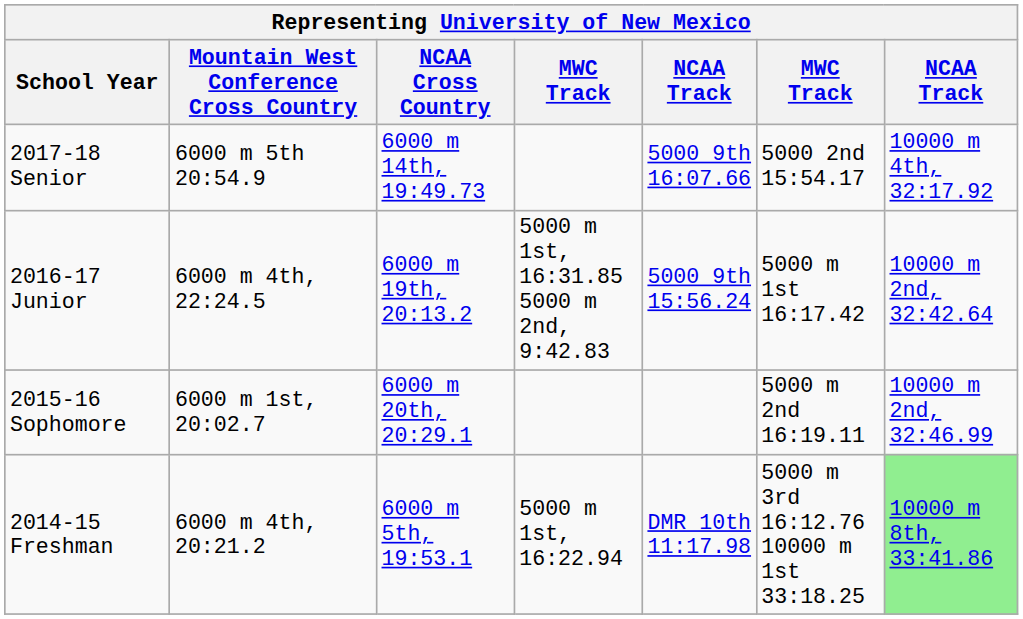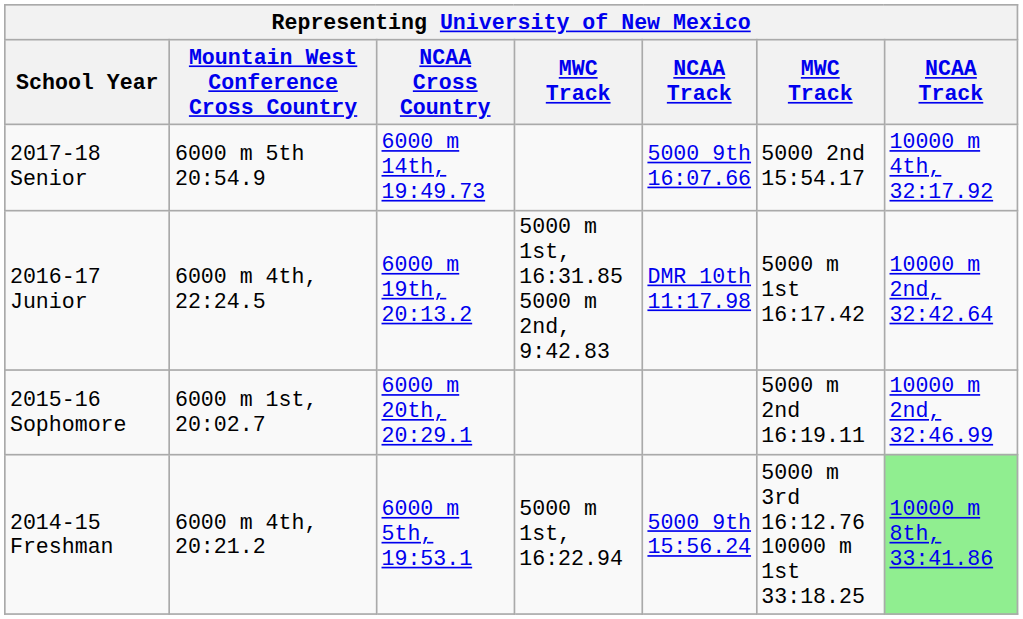2016-17 Junior | column 5: 5000 9th 15:56.24 -> DMR 10th 11:17.98
2014-15 Freshman | column 5: DMR 10th 11:17.98 -> 5000 9th 15:56.24
